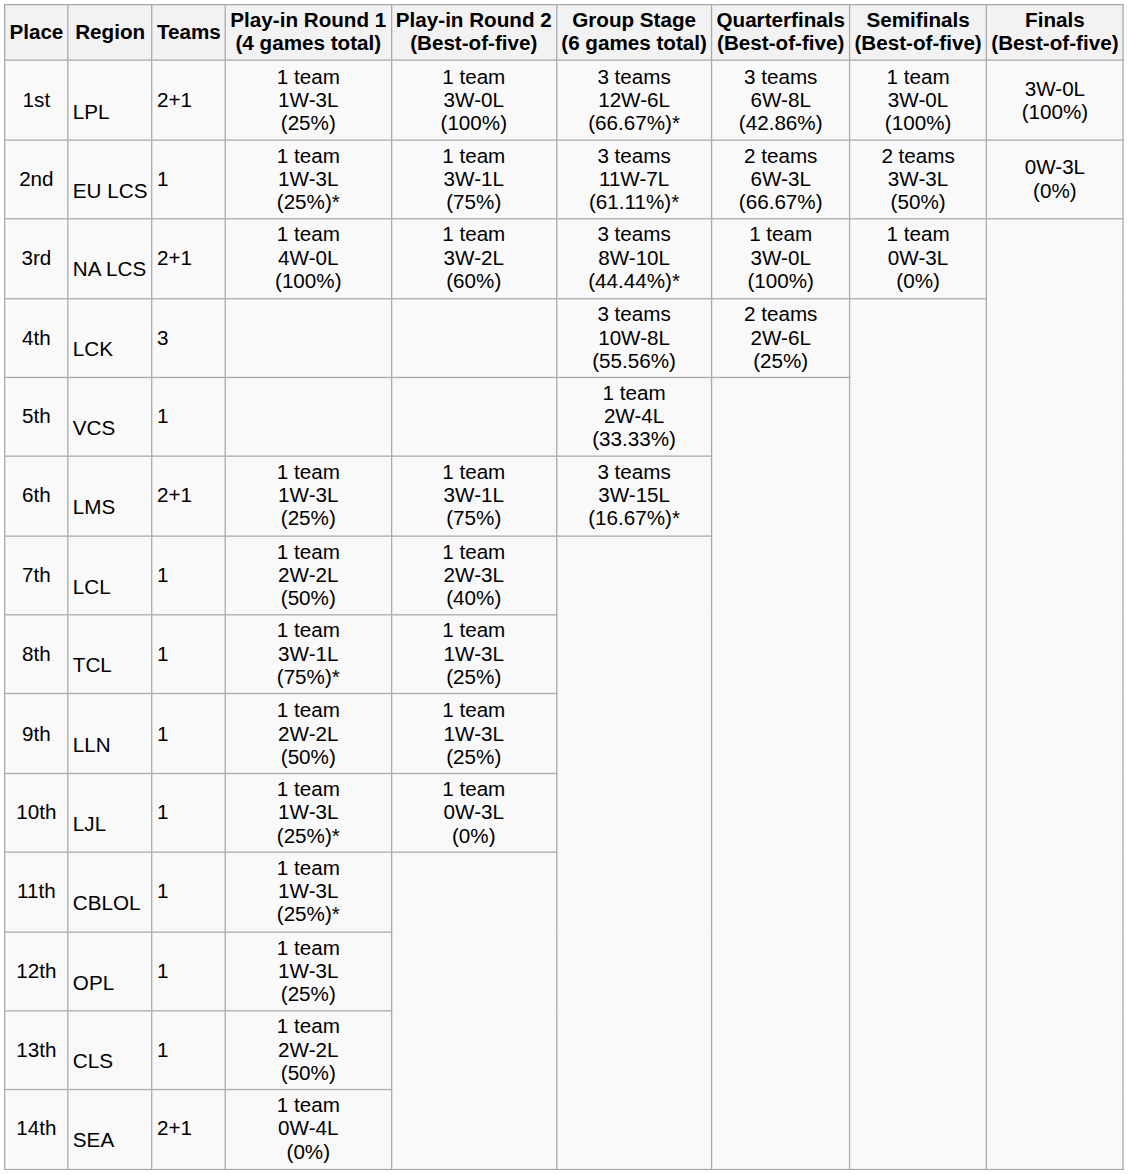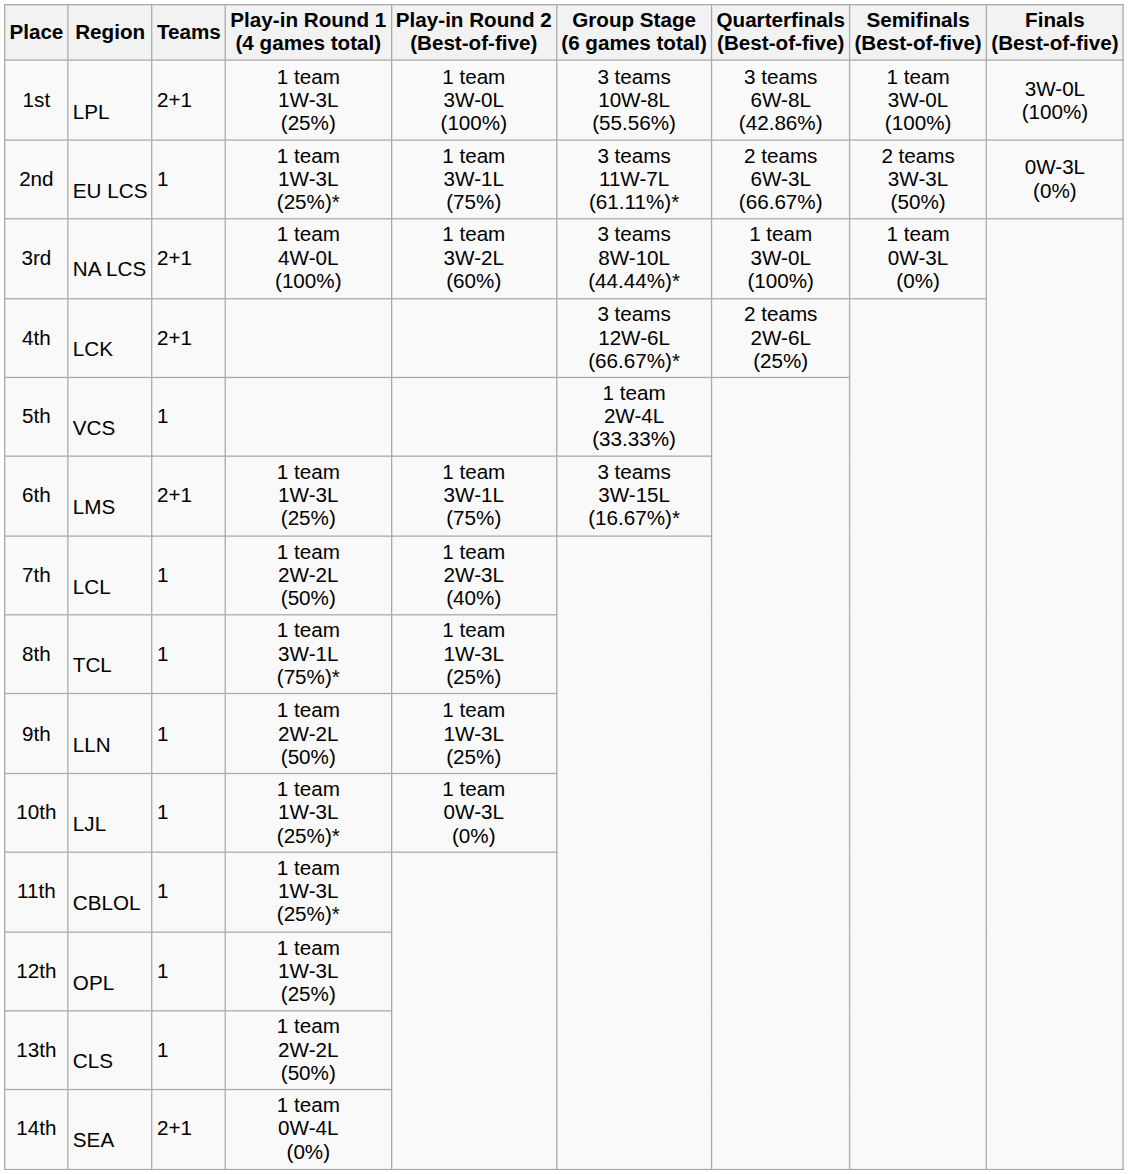1st | Group Stage (6 games total): 3 teams 12W-6L (66.67%)* -> 3 teams 10W-8L (55.56%)
4th | Teams: 3 -> 2+1
4th | Group Stage (6 games total): 3 teams 10W-8L (55.56%) -> 3 teams 12W-6L (66.67%)*
